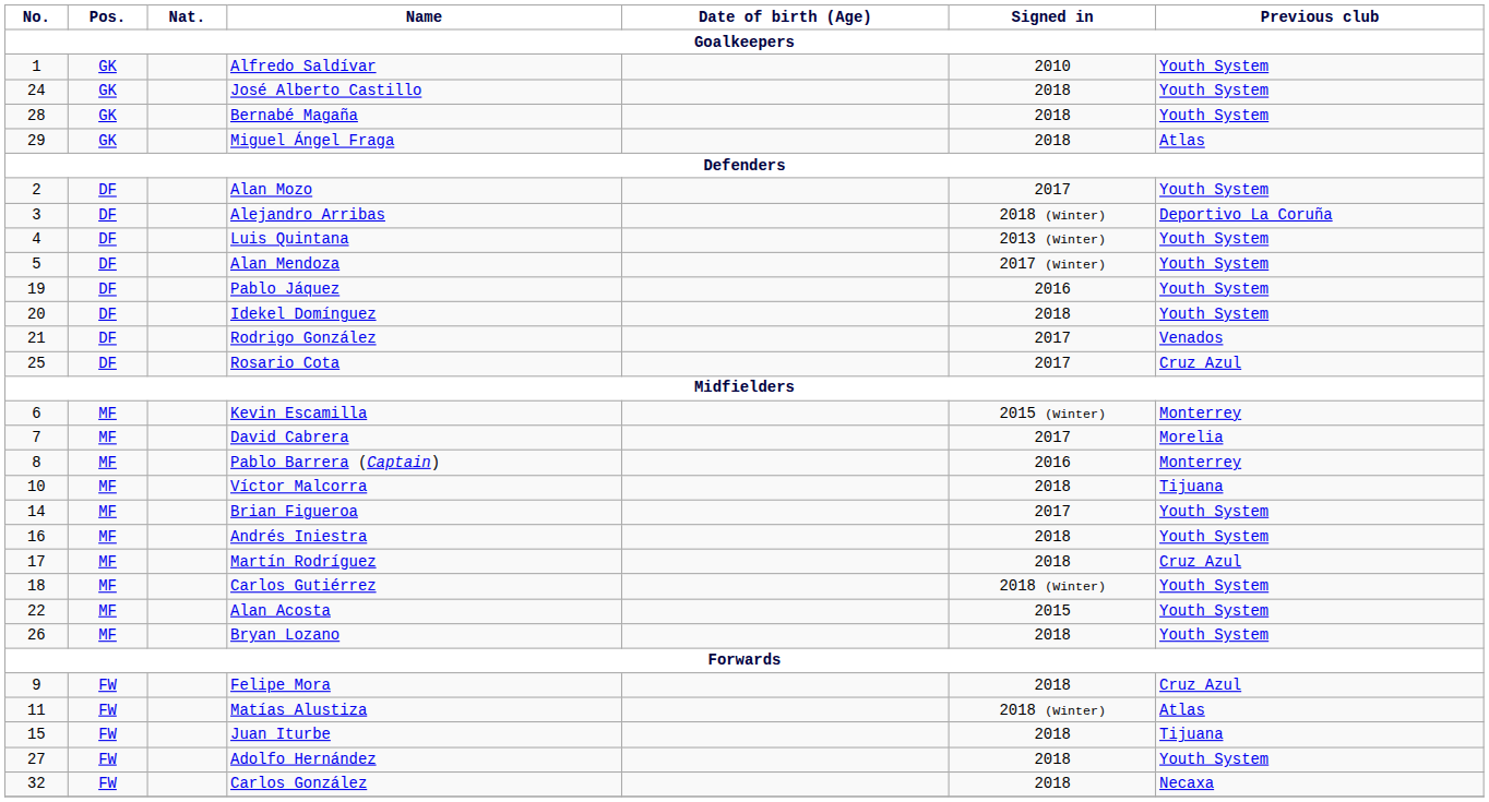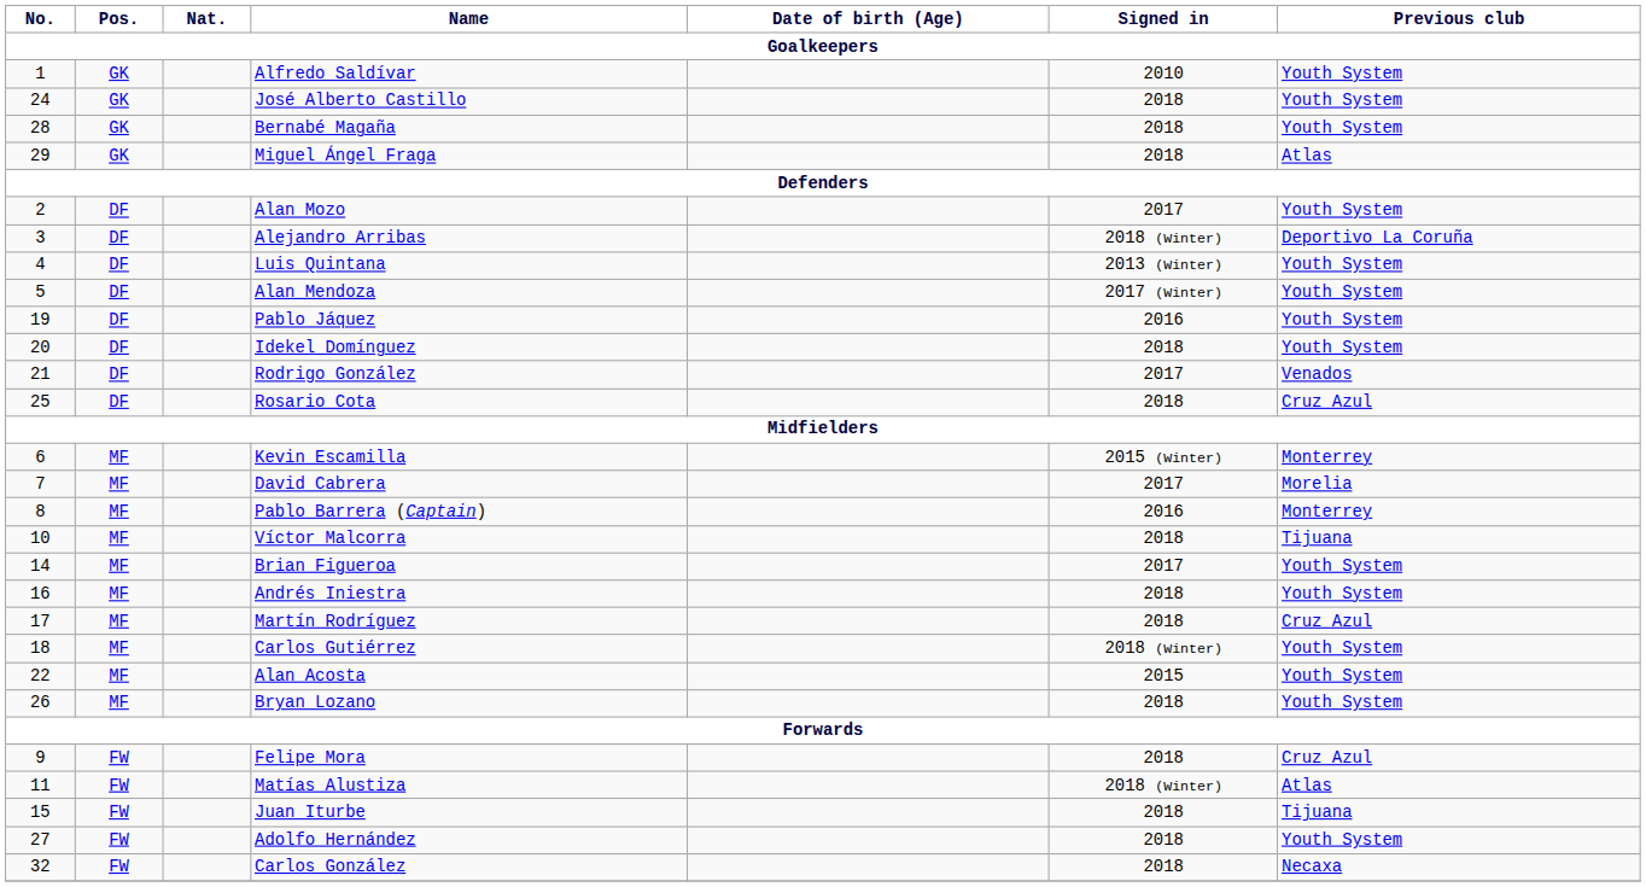Rosario Cota | Signed in: 2017 -> 2018
